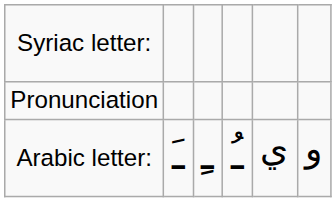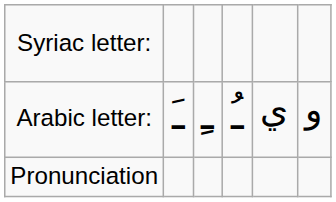rows swapped: Arabic letter: <-> Pronunciation
